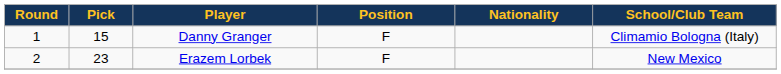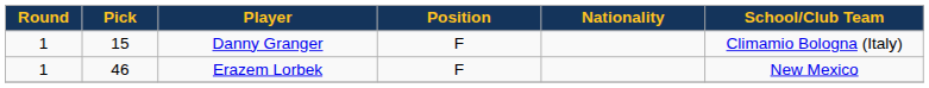Erazem Lorbek | Round: 2 -> 1
Erazem Lorbek | Pick: 23 -> 46
